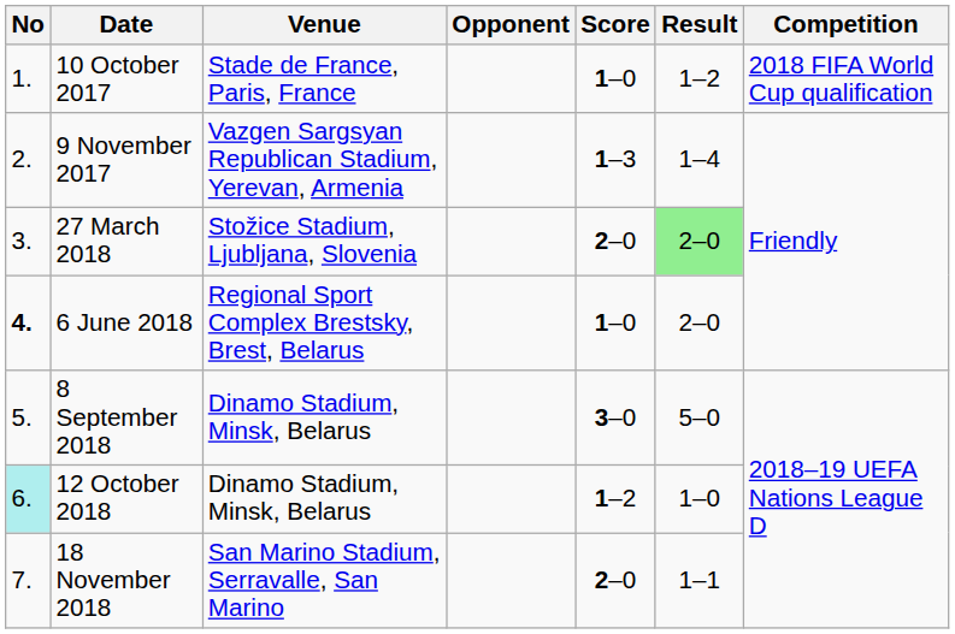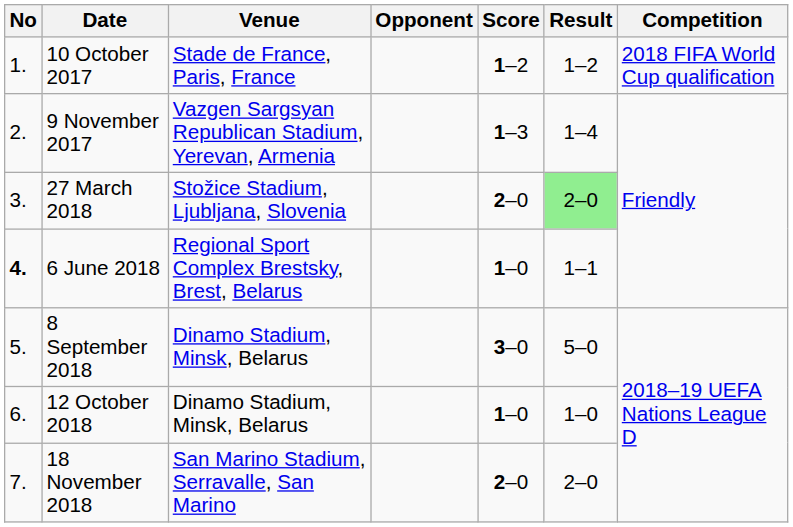10 October 2017 | Score: 1–0 -> 1–2
6 June 2018 | Result: 2–0 -> 1–1
12 October 2018 | No: paleturquoise background -> no background
12 October 2018 | Score: 1–2 -> 1–0
18 November 2018 | Result: 1–1 -> 2–0
